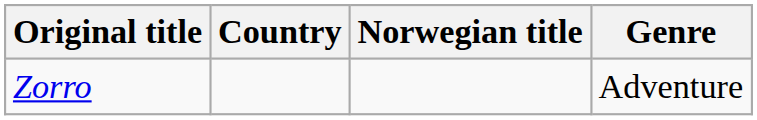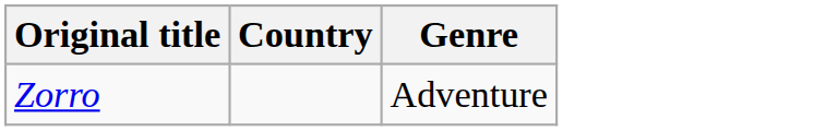- column: Norwegian title
